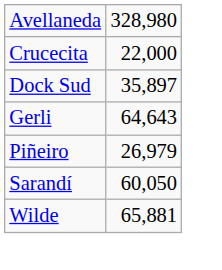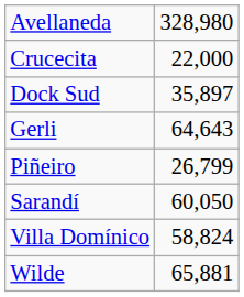Piñeiro | column 2: 26,979 -> 26,799
+ row: Villa Domínico | 58,824
